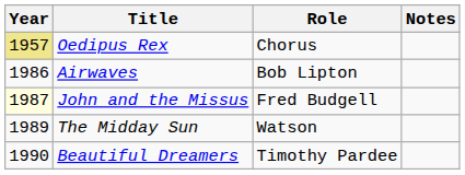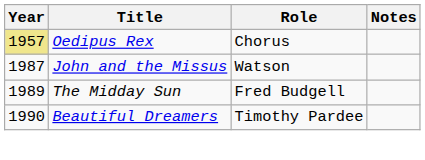- row: 1986 | Airwaves | Bob Lipton
John and the Missus | Year: lightyellow background -> no background
John and the Missus | Role: Fred Budgell -> Watson
The Midday Sun | Role: Watson -> Fred Budgell
